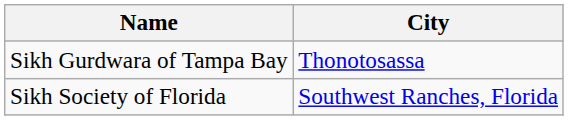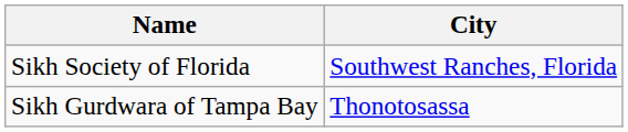rows swapped: Sikh Gurdwara of Tampa Bay <-> Sikh Society of Florida
